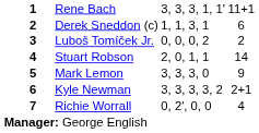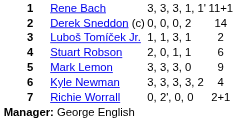Derek Sneddon (c) | column 4: 1, 1, 3, 1 -> 0, 0, 0, 2
Derek Sneddon (c) | column 5: 6 -> 14
Luboš Tomíček Jr. | column 4: 0, 0, 0, 2 -> 1, 1, 3, 1
Stuart Robson | column 5: 14 -> 6
Kyle Newman | column 5: 2+1 -> 4
Richie Worrall | column 5: 4 -> 2+1
